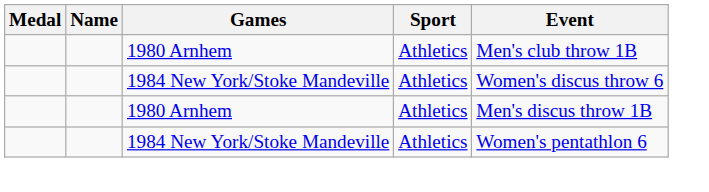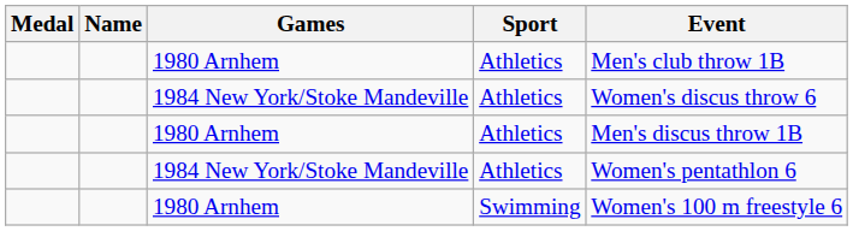+ row: 1980 Arnhem | Swimming | Women's 100 m freestyle 6
